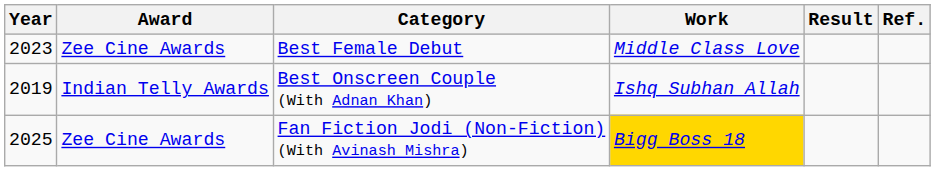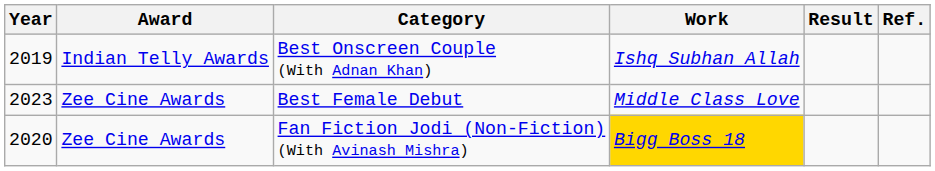rows swapped: Best Onscreen Couple (With Adnan Khan) <-> Best Female Debut
Fan Fiction Jodi (Non-Fiction) (With Avinash Mishra) | Year: 2025 -> 2020
